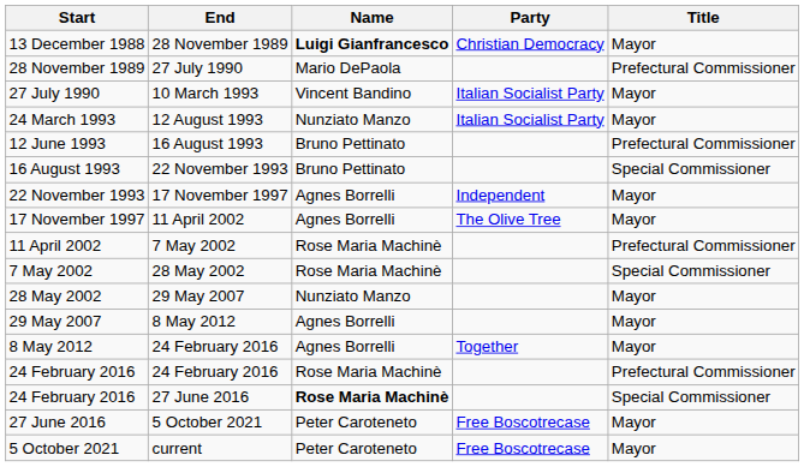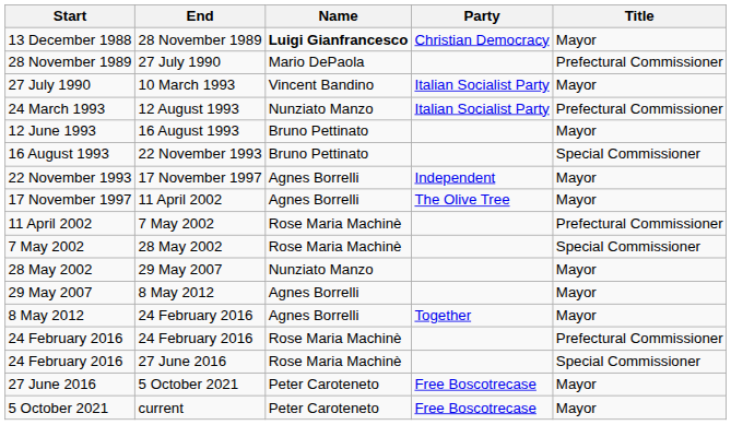24 March 1993 | Title: Mayor -> Prefectural Commissioner
12 June 1993 | Title: Prefectural Commissioner -> Mayor
24 February 2016 / 27 June 2016 | Name: bold -> normal
